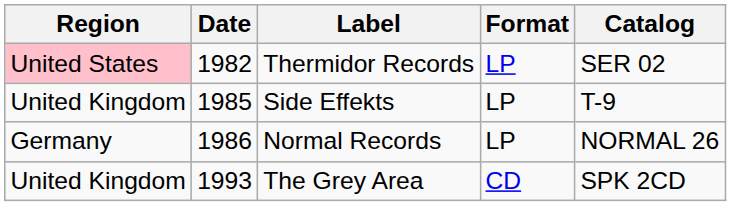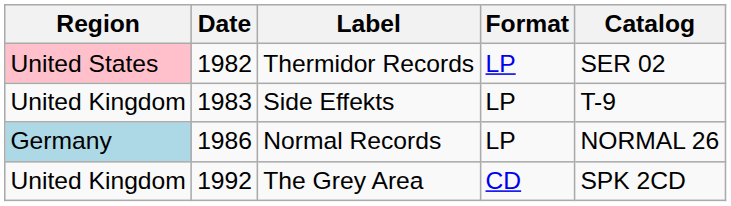Side Effekts | Date: 1985 -> 1983
Normal Records | Region: no background -> lightblue background
The Grey Area | Date: 1993 -> 1992
